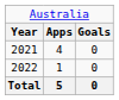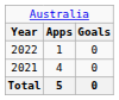rows swapped: 2021 <-> 2022
